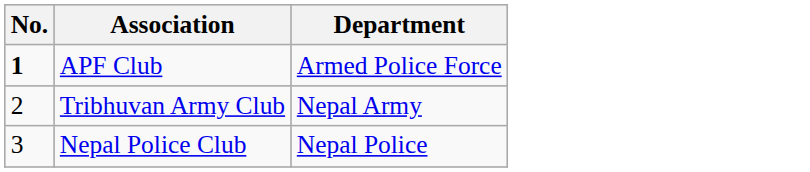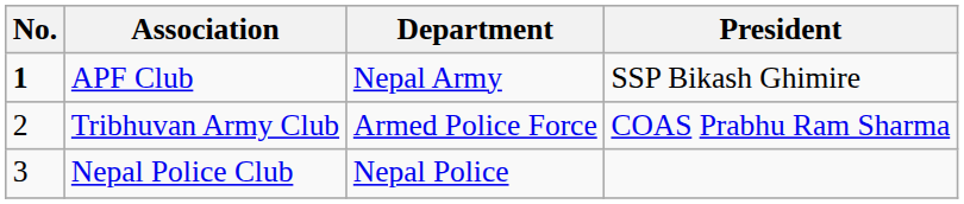+ column: President | SSP Bikash Ghimire | COAS Prabhu Ram Sharma
APF Club | Department: Armed Police Force -> Nepal Army
Tribhuvan Army Club | Department: Nepal Army -> Armed Police Force
